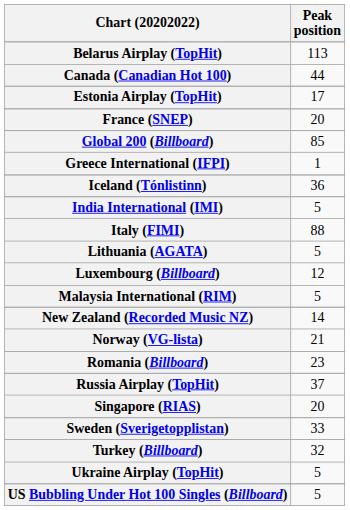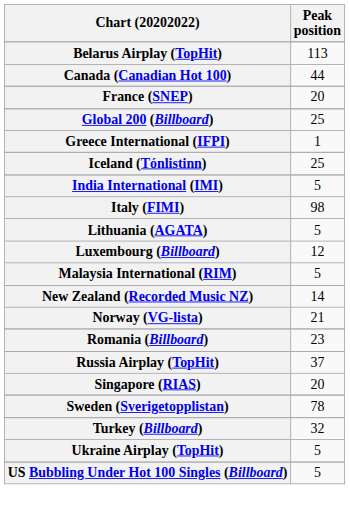- row: Estonia Airplay (TopHit) | 17
Global 200 (Billboard) | Peak position: 85 -> 25
Iceland (Tónlistinn) | Peak position: 36 -> 25
Italy (FIMI) | Peak position: 88 -> 98
Sweden (Sverigetopplistan) | Peak position: 33 -> 78
